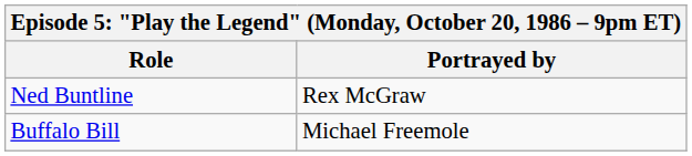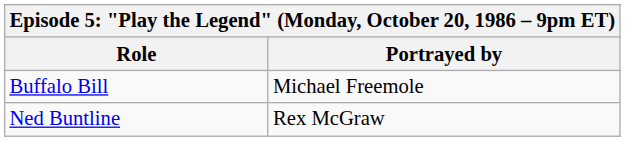rows swapped: Ned Buntline <-> Buffalo Bill
